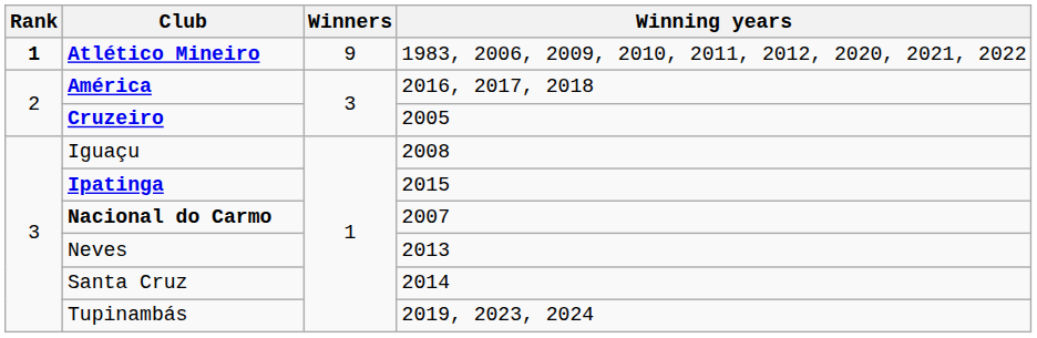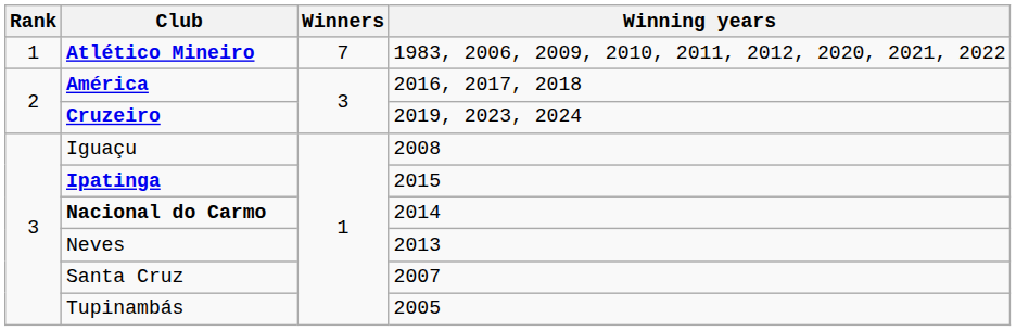Atlético Mineiro | Rank: bold -> normal
Atlético Mineiro | Winners: 9 -> 7
Cruzeiro | Winning years: 2005 -> 2019, 2023, 2024
Nacional do Carmo | Winning years: 2007 -> 2014
Santa Cruz | Winning years: 2014 -> 2007
Tupinambás | Winning years: 2019, 2023, 2024 -> 2005
